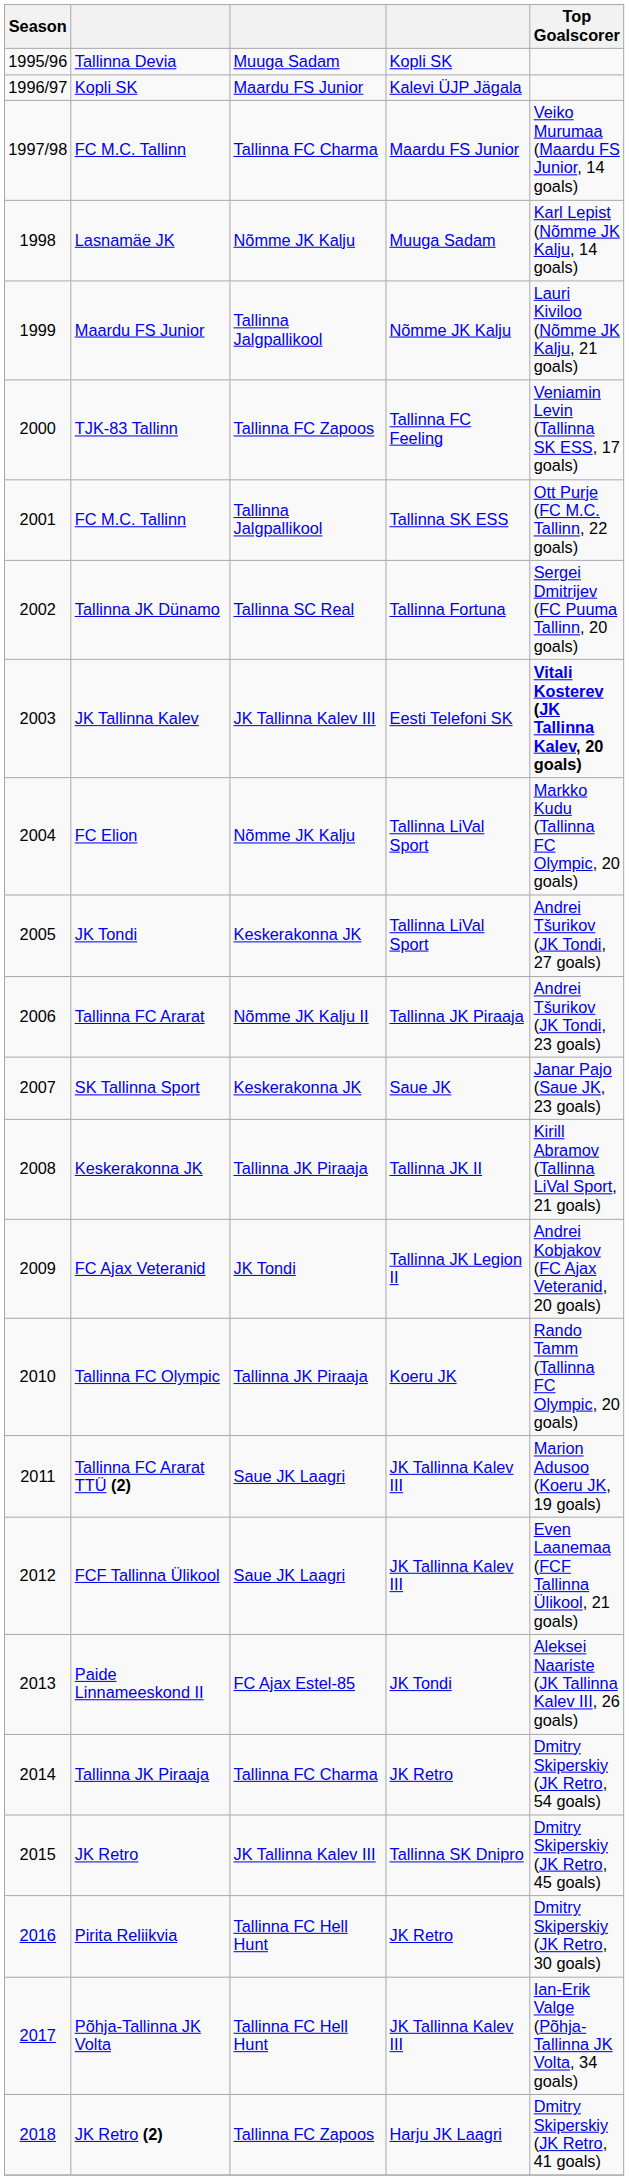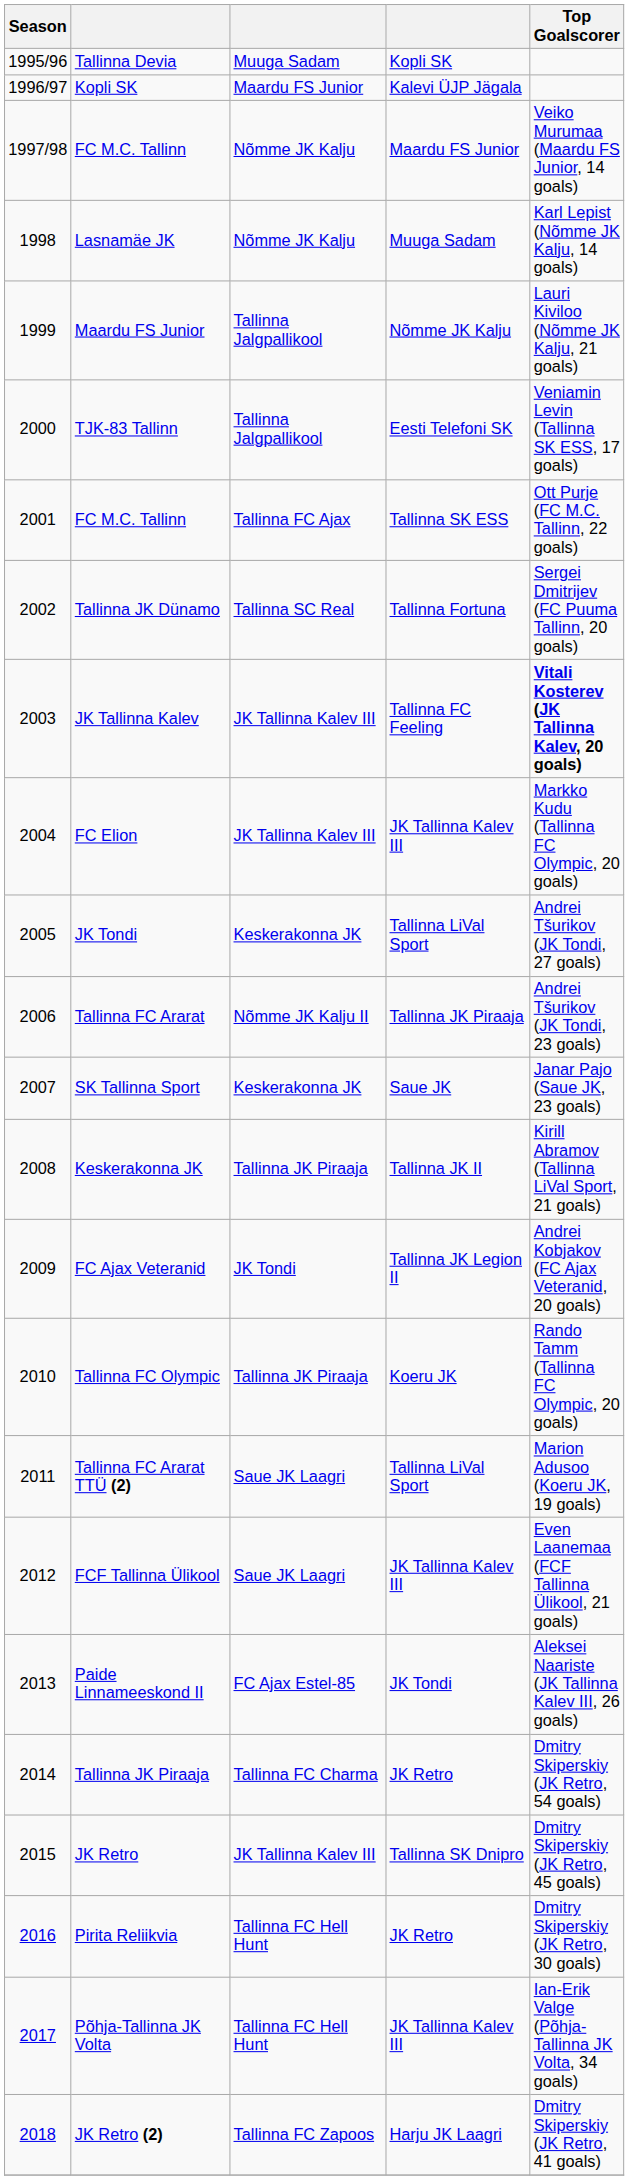1997/98 / FC M.C. Tallinn | column 3: Tallinna FC Charma -> Nõmme JK Kalju
TJK-83 Tallinn | column 3: Tallinna FC Zapoos -> Tallinna Jalgpallikool
TJK-83 Tallinn | column 4: Tallinna FC Feeling -> Eesti Telefoni SK
2001 / FC M.C. Tallinn | column 3: Tallinna Jalgpallikool -> Tallinna FC Ajax
JK Tallinna Kalev | column 4: Eesti Telefoni SK -> Tallinna FC Feeling
FC Elion | column 3: Nõmme JK Kalju -> JK Tallinna Kalev III
FC Elion | column 4: Tallinna LiVal Sport -> JK Tallinna Kalev III
Tallinna FC Ararat TTÜ (2) | column 4: JK Tallinna Kalev III -> Tallinna LiVal Sport
